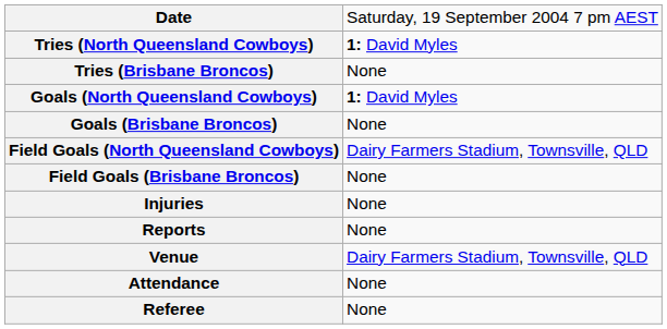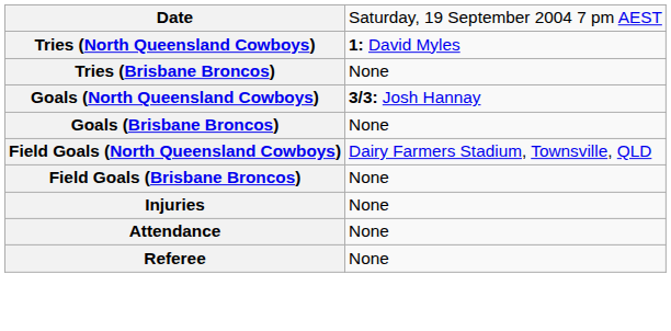Goals (North Queensland Cowboys) | column 2: 1: David Myles -> 3/3: Josh Hannay
- row: Reports | None
- row: Venue | Dairy Farmers Stadium, Townsville, QLD
